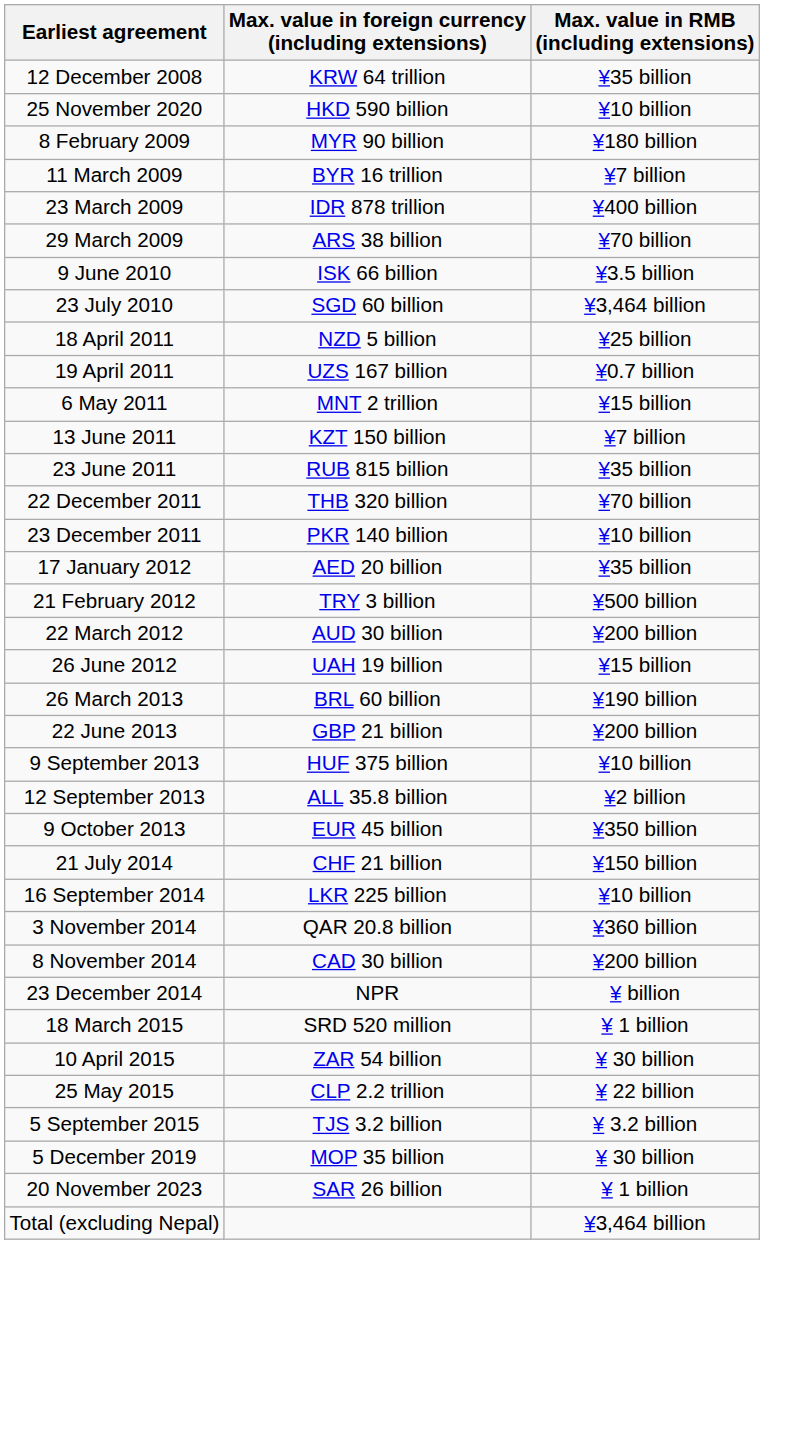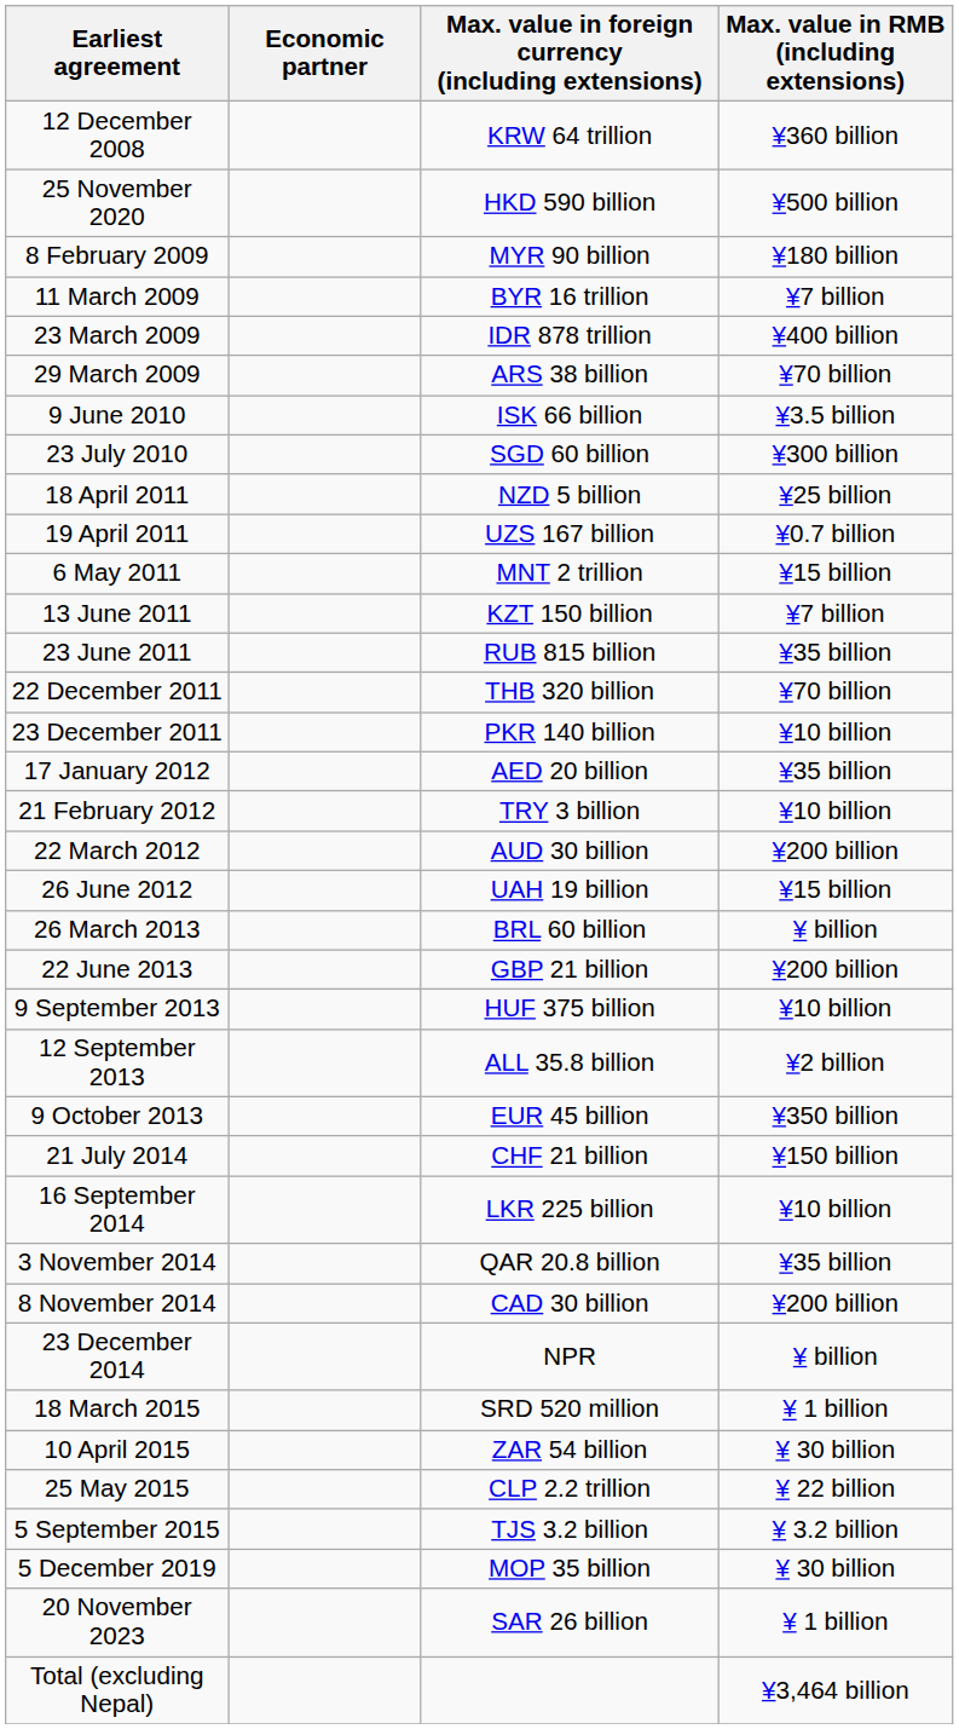+ column: Economic partner
12 December 2008 | Max. value in RMB (including extensions): ¥35 billion -> ¥360 billion
25 November 2020 | Max. value in RMB (including extensions): ¥10 billion -> ¥500 billion
23 July 2010 | Max. value in RMB (including extensions): ¥3,464 billion -> ¥300 billion
21 February 2012 | Max. value in RMB (including extensions): ¥500 billion -> ¥10 billion
26 March 2013 | Max. value in RMB (including extensions): ¥190 billion -> ¥ billion
3 November 2014 | Max. value in RMB (including extensions): ¥360 billion -> ¥35 billion
